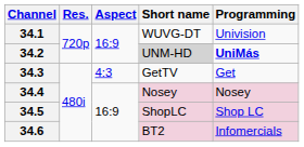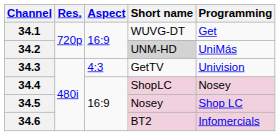34.1 | Programming: Univision -> Get
34.2 | Programming: bold -> normal
34.3 | Programming: Get -> Univision
34.4 | Short name: Nosey -> ShopLC
34.5 | Short name: ShopLC -> Nosey
